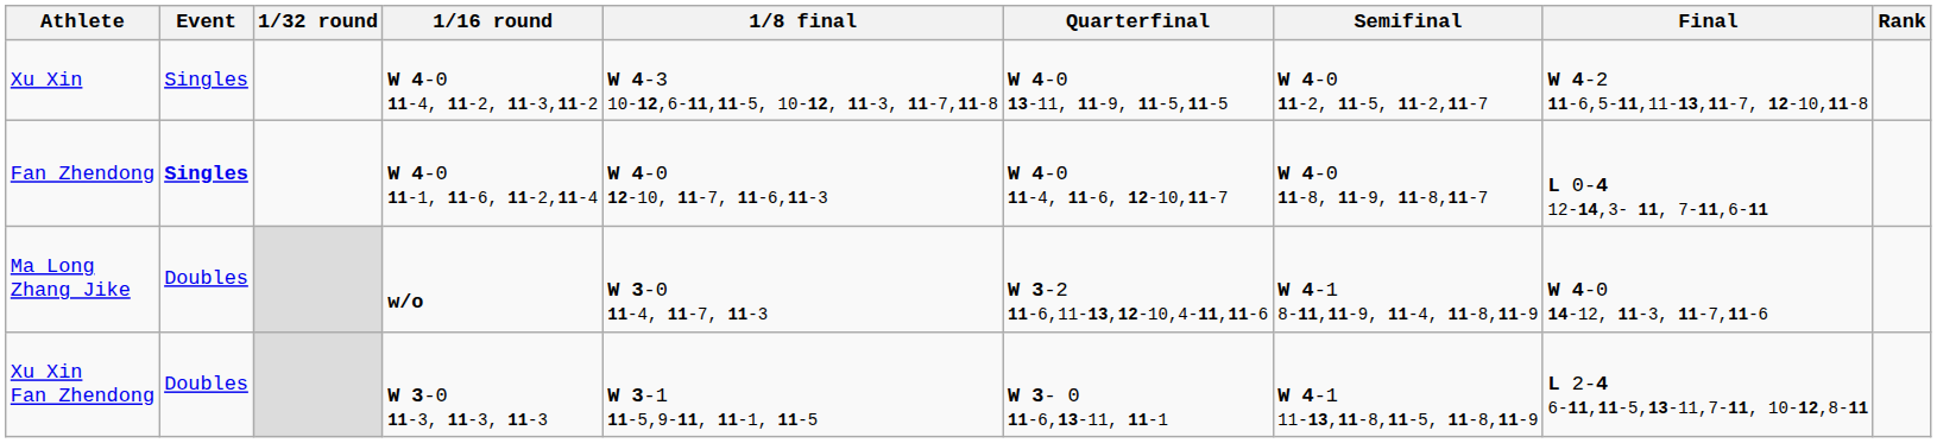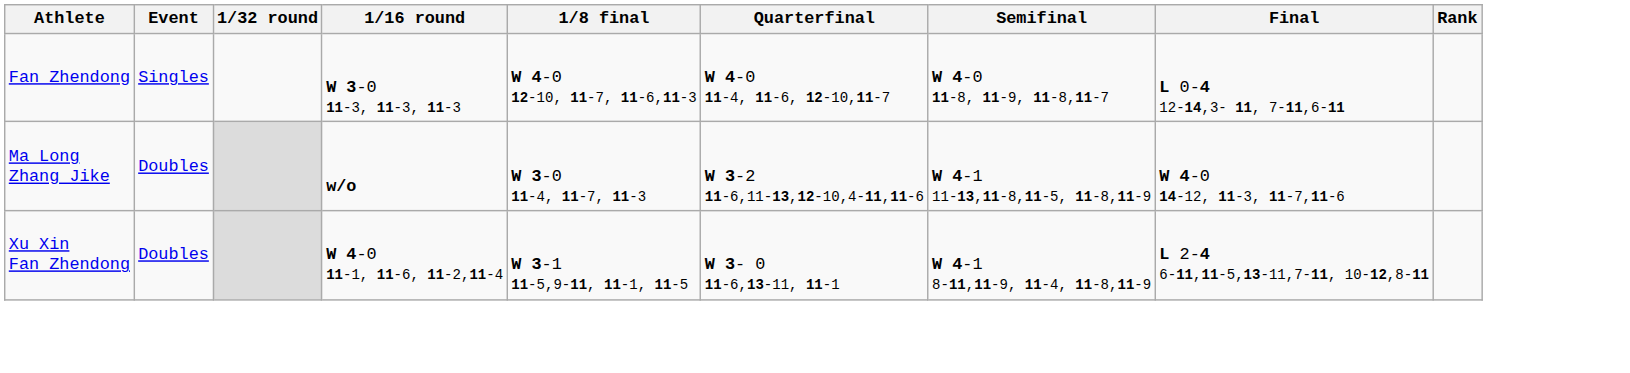- row: Xu Xin | Singles | W 4-0 11-4, 11-2, 11-3,11-2 | W 4-3 10-12,6-11,11-5, 10-12, 11-3, 11-7,11-8 | W 4-0 13-11, 11-9, 11-5,11-5 | W 4-0 11-2, 11-5, 11-2,11-7 | W 4-2 11-6,5-11,11-13,11-7, 12-10,11-8
Fan Zhendong | Event: bold -> normal
Fan Zhendong | 1/16 round: W 4-0 11-1, 11-6, 11-2,11-4 -> W 3-0 11-3, 11-3, 11-3
Ma Long Zhang Jike | Semifinal: W 4-1 8-11,11-9, 11-4, 11-8,11-9 -> W 4-1 11-13,11-8,11-5, 11-8,11-9
Xu Xin Fan Zhendong | 1/16 round: W 3-0 11-3, 11-3, 11-3 -> W 4-0 11-1, 11-6, 11-2,11-4
Xu Xin Fan Zhendong | Semifinal: W 4-1 11-13,11-8,11-5, 11-8,11-9 -> W 4-1 8-11,11-9, 11-4, 11-8,11-9
